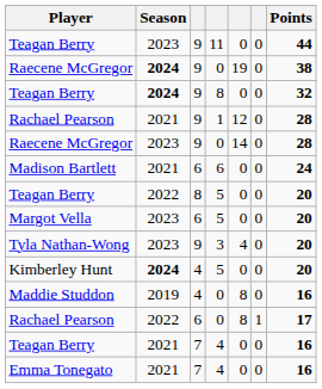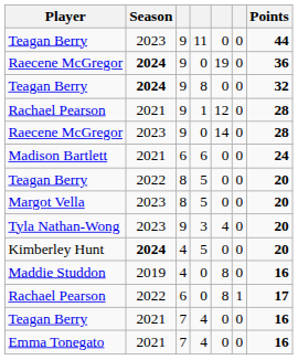Raecene McGregor / 2024 | Points: 38 -> 36
Margot Vella | column 3: 6 -> 8
